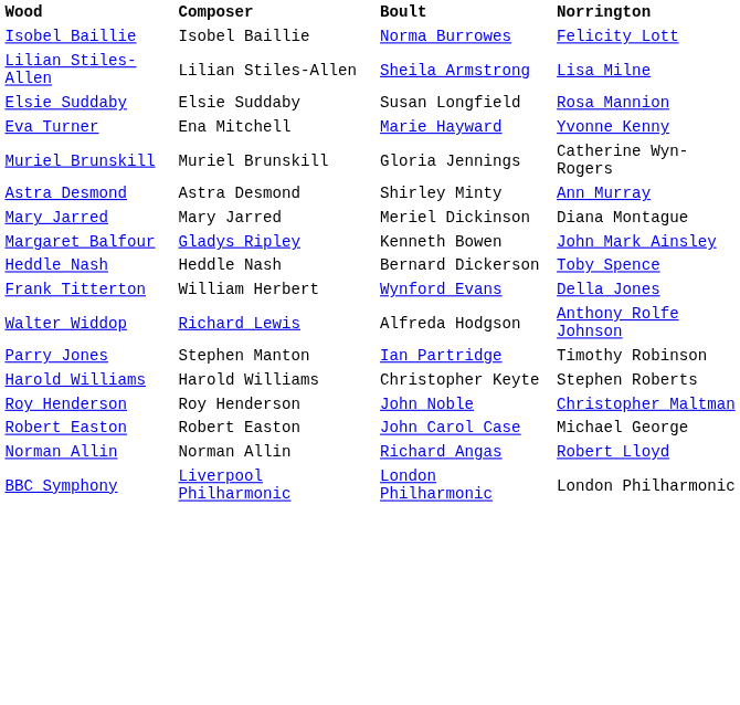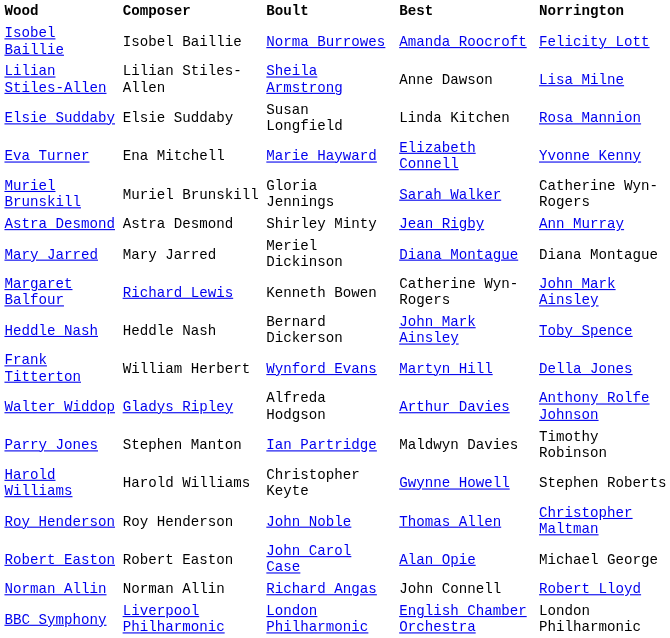+ column: Best | Amanda Roocroft | Anne Dawson | Linda Kitchen | Elizabeth Connell | Sarah Walker | Jean Rigby | Diana Montague | Catherine Wyn-Rogers | John Mark Ainsley | Martyn Hill | Arthur Davies | Maldwyn Davies | Gwynne Howell | Thomas Allen | Alan Opie | John Connell | English Chamber Orchestra
Margaret Balfour | Composer: Gladys Ripley -> Richard Lewis
Walter Widdop | Composer: Richard Lewis -> Gladys Ripley
